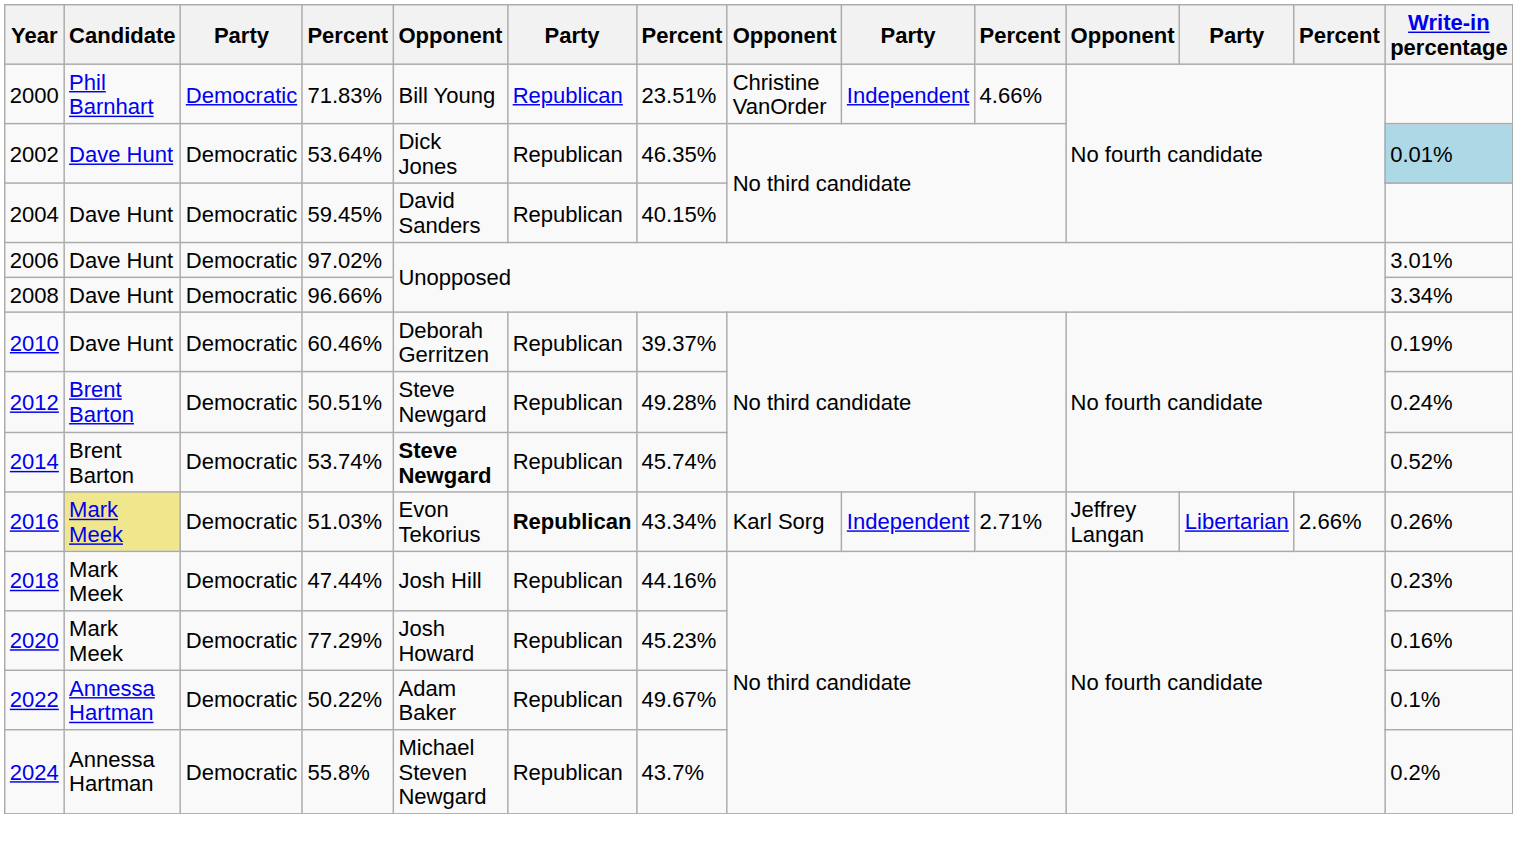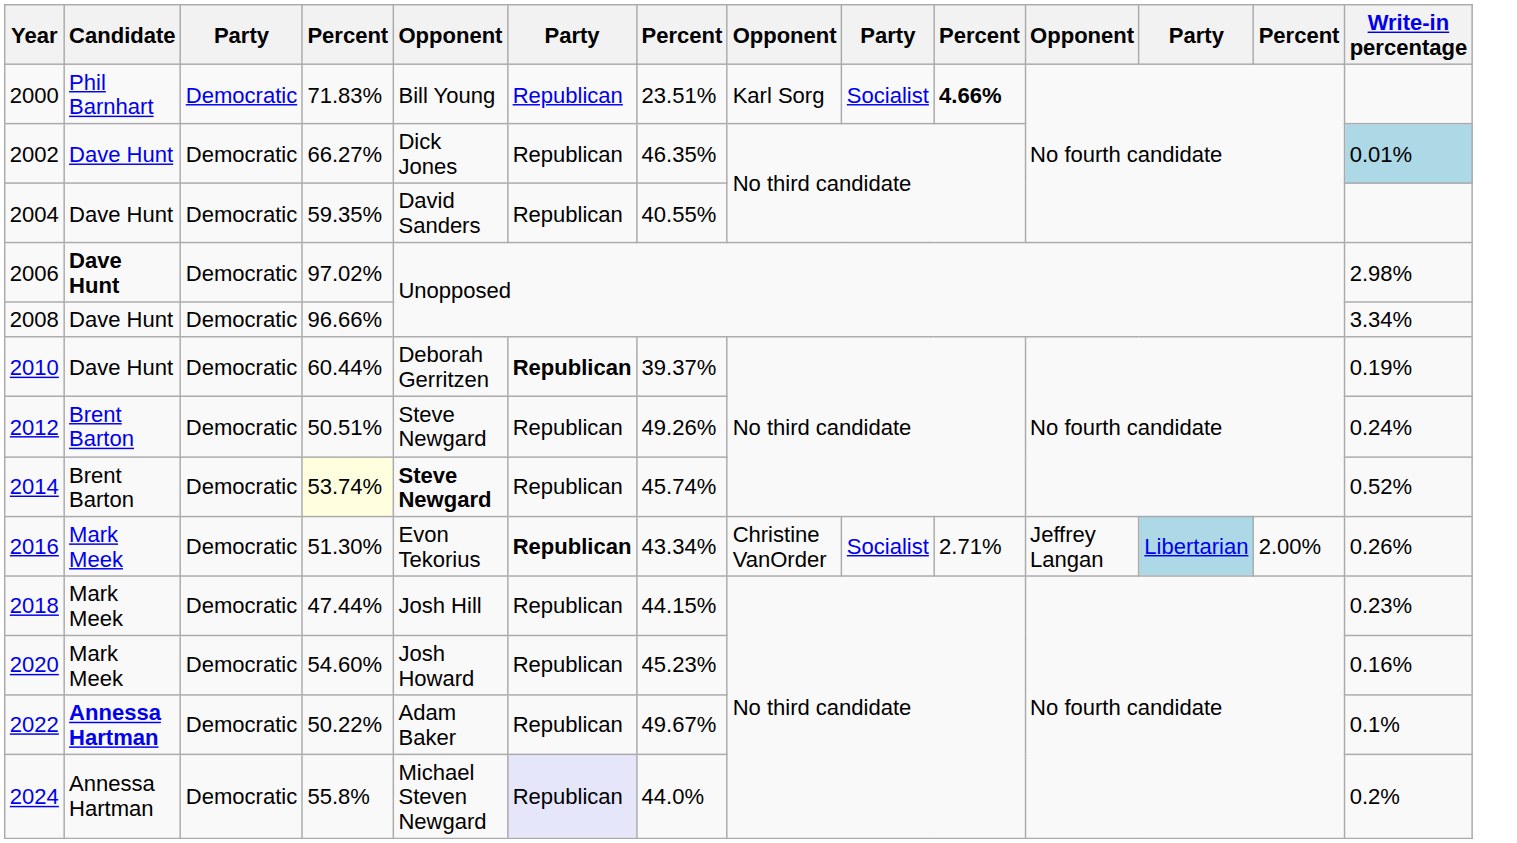2000 | column 8: Christine VanOrder -> Karl Sorg
2000 | column 9: Independent -> Socialist
2000 | column 10: normal -> bold
2002 | column 4: 53.64% -> 66.27%
2004 | column 4: 59.45% -> 59.35%
2004 | column 7: 40.15% -> 40.55%
2006 | Candidate: normal -> bold
2006 | Write-in percentage: 3.01% -> 2.98%
2010 | column 4: 60.46% -> 60.44%
2010 | column 6: normal -> bold
2012 | column 7: 49.28% -> 49.26%
2014 | column 4: no background -> lightyellow background
2016 | Candidate: khaki background -> no background
2016 | column 4: 51.03% -> 51.30%
2016 | column 8: Karl Sorg -> Christine VanOrder
2016 | column 9: Independent -> Socialist
2016 | column 12: no background -> lightblue background
2016 | column 13: 2.66% -> 2.00%
2018 | column 7: 44.16% -> 44.15%
2020 | column 4: 77.29% -> 54.60%
2022 | Candidate: normal -> bold
2024 | column 6: no background -> lavender background
2024 | column 7: 43.7% -> 44.0%
